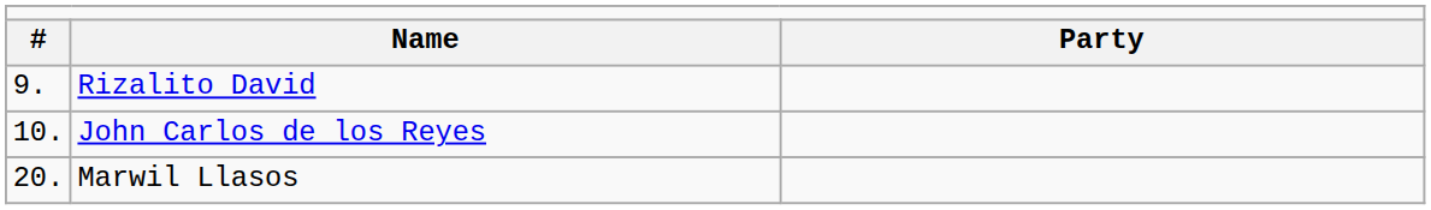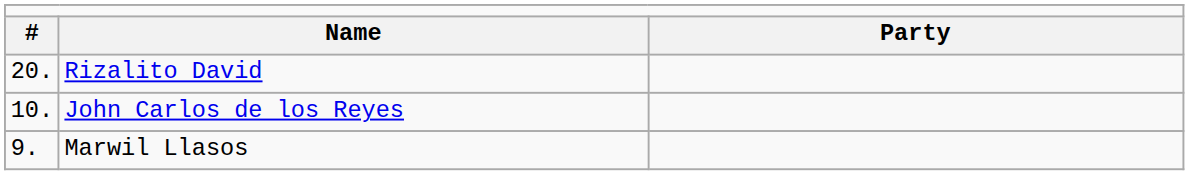Rizalito David | column 1: 9. -> 20.
Marwil Llasos | column 1: 20. -> 9.
